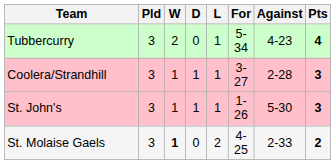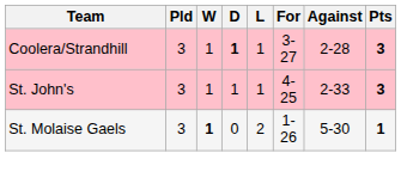- row: Tubbercurry | 3 | 2 | 0 | 1 | 5-34 | 4-23 | 4
Coolera/Strandhill | D: normal -> bold
St. John's | For: 1-26 -> 4-25
St. John's | Against: 5-30 -> 2-33
St. Molaise Gaels | For: 4-25 -> 1-26
St. Molaise Gaels | Against: 2-33 -> 5-30
St. Molaise Gaels | Pts: 2 -> 1
